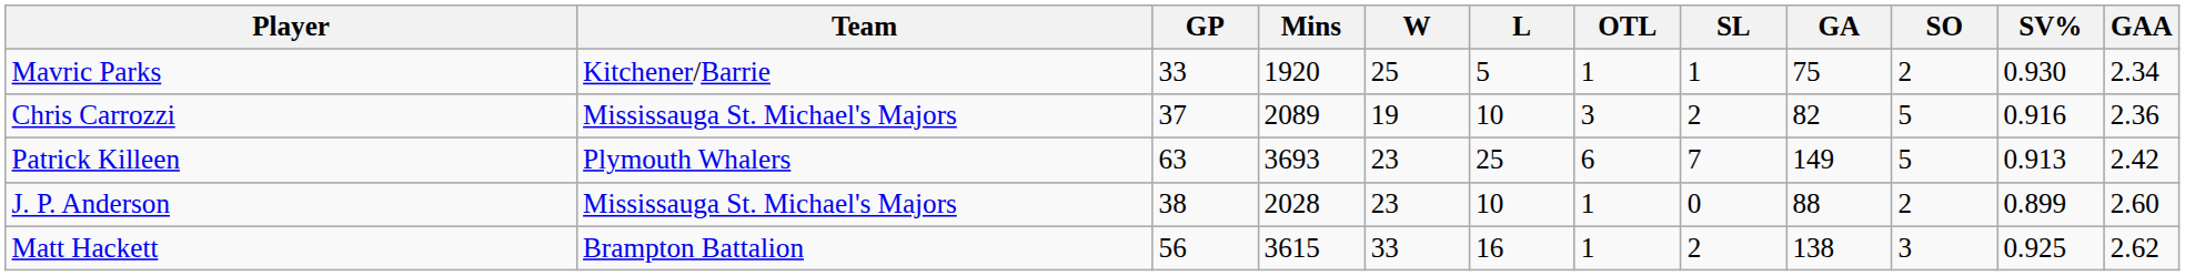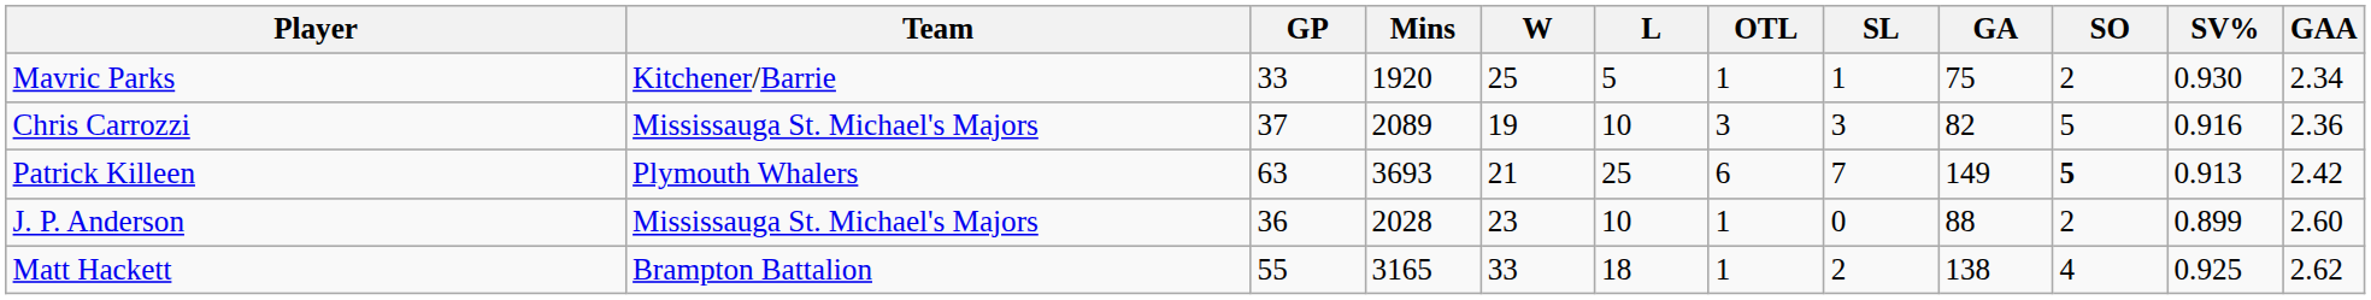Chris Carrozzi | SL: 2 -> 3
Patrick Killeen | W: 23 -> 21
Patrick Killeen | SO: normal -> bold
J. P. Anderson | GP: 38 -> 36
Matt Hackett | GP: 56 -> 55
Matt Hackett | Mins: 3615 -> 3165
Matt Hackett | L: 16 -> 18
Matt Hackett | SO: 3 -> 4
